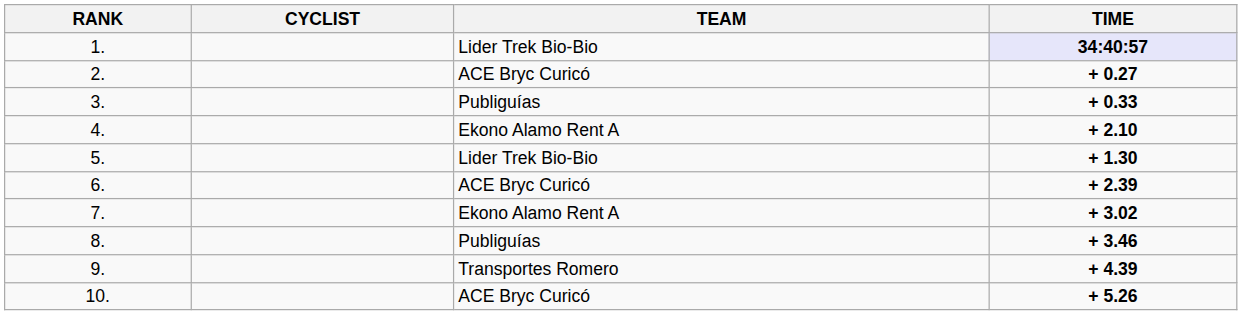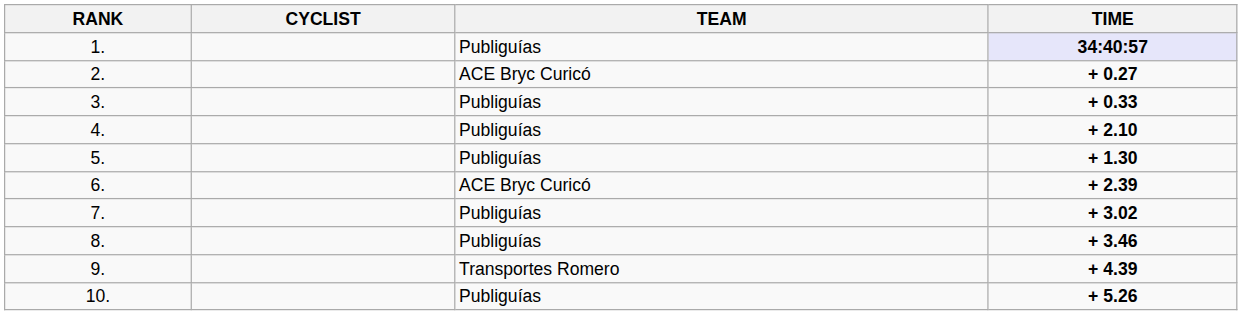1. | TEAM: Lider Trek Bio-Bio -> Publiguías
4. | TEAM: Ekono Alamo Rent A -> Publiguías
5. | TEAM: Lider Trek Bio-Bio -> Publiguías
7. | TEAM: Ekono Alamo Rent A -> Publiguías
10. | TEAM: ACE Bryc Curicó -> Publiguías
